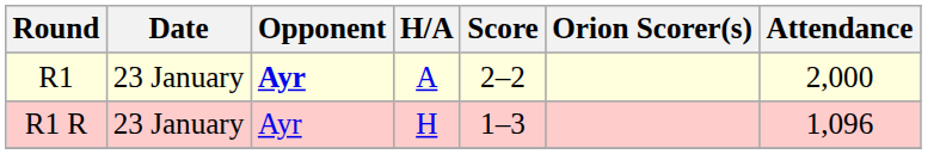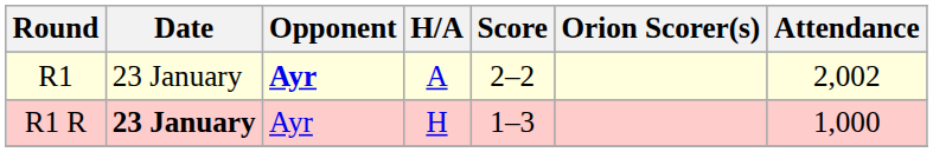R1 | Attendance: 2,000 -> 2,002
R1 R | Date: normal -> bold
R1 R | Attendance: 1,096 -> 1,000
